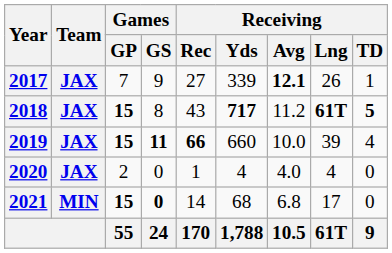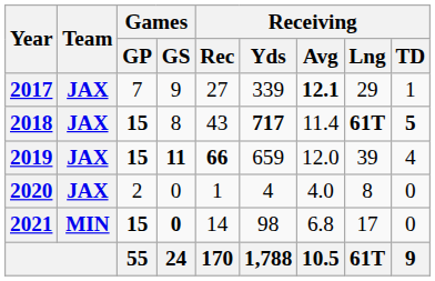2017 | Receiving / Lng: 26 -> 29
2018 | Receiving / Avg: 11.2 -> 11.4
2019 | Receiving / Yds: 660 -> 659
2019 | Receiving / Avg: 10.0 -> 12.0
2020 | Receiving / Lng: 4 -> 8
2021 | Receiving / Yds: 68 -> 98
